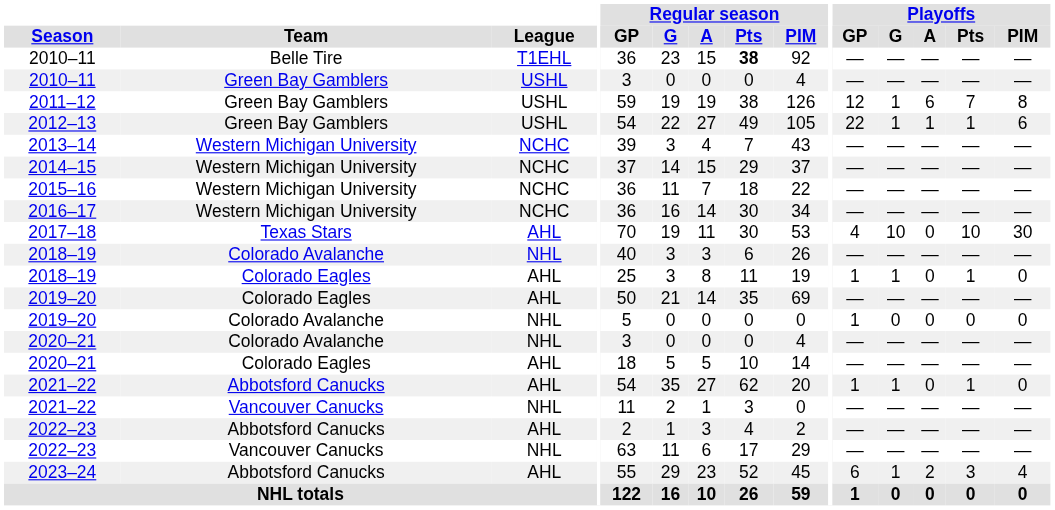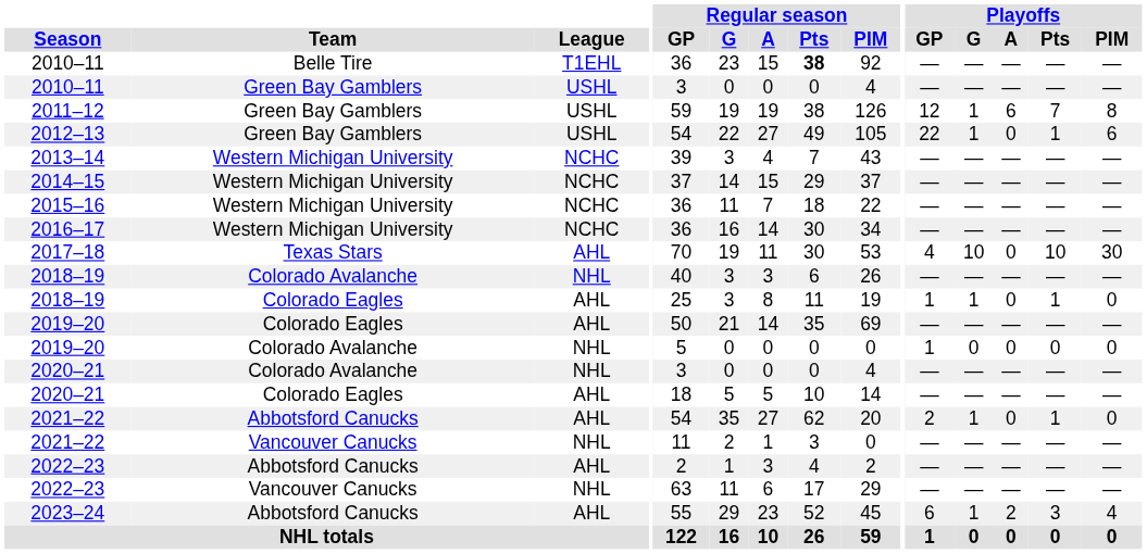2012–13 | Playoffs / A: 1 -> 0
2021–22 / Abbotsford Canucks | Playoffs / GP: 1 -> 2
